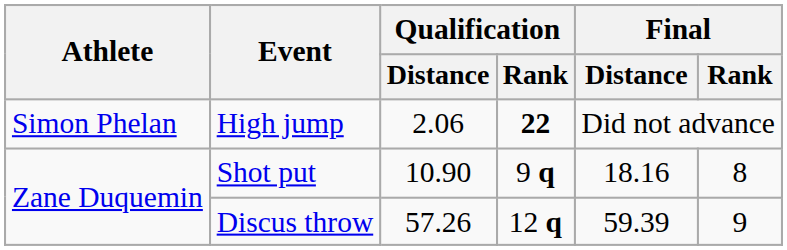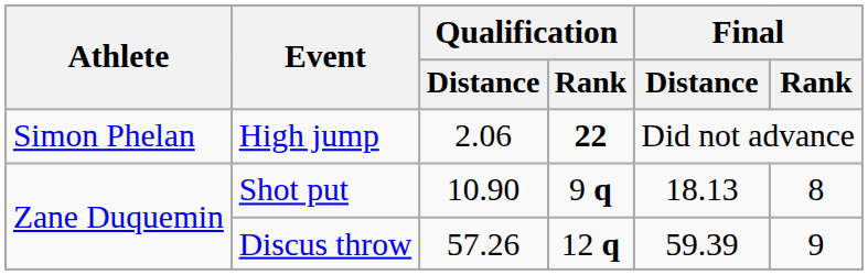Shot put | Final / Distance: 18.16 -> 18.13
